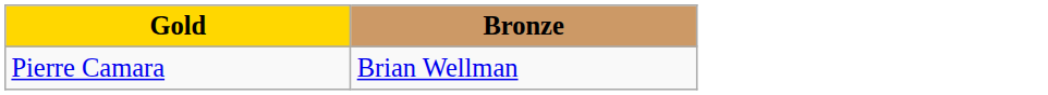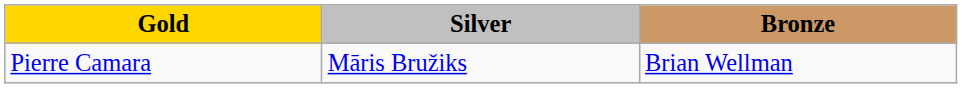+ column: Silver | Māris Bružiks
